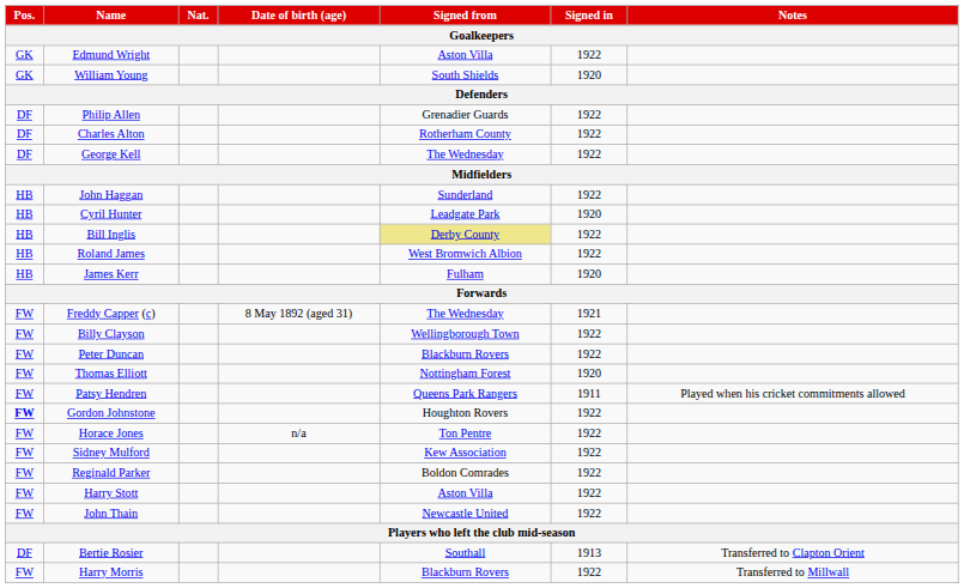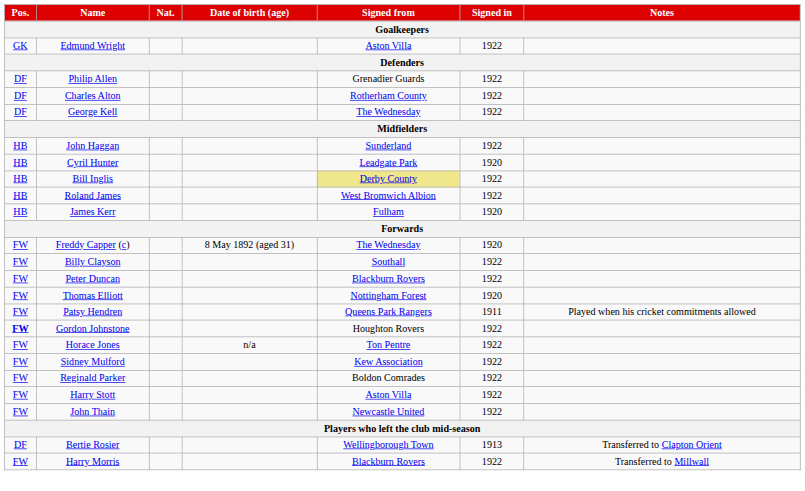- row: GK | William Young | South Shields | 1920
Freddy Capper (c) | Signed in: 1921 -> 1920
Billy Clayson | Signed from: Wellingborough Town -> Southall
Bertie Rosier | Signed from: Southall -> Wellingborough Town
